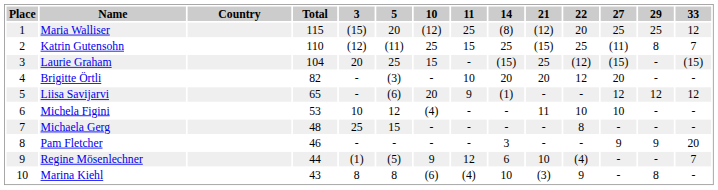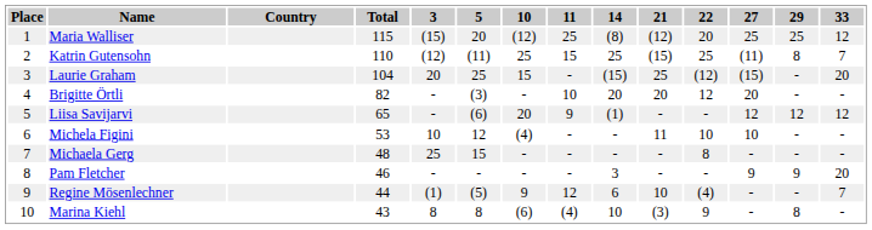Laurie Graham | 33: (15) -> 20
